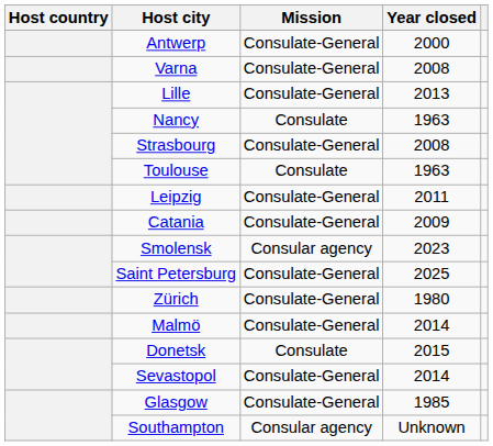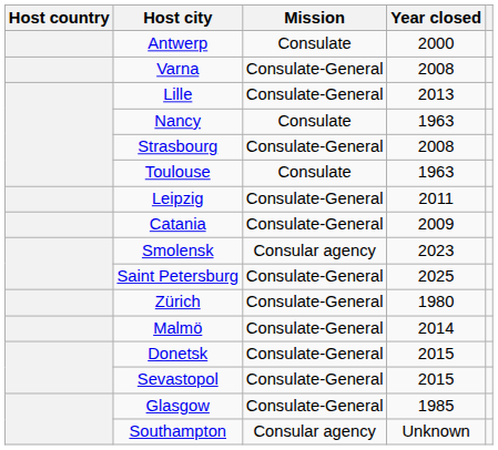Antwerp | Mission: Consulate-General -> Consulate
Donetsk | Mission: Consulate -> Consulate-General
Sevastopol | Year closed: 2014 -> 2015
